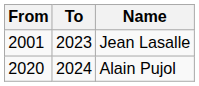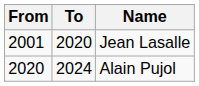Jean Lasalle | To: 2023 -> 2020
